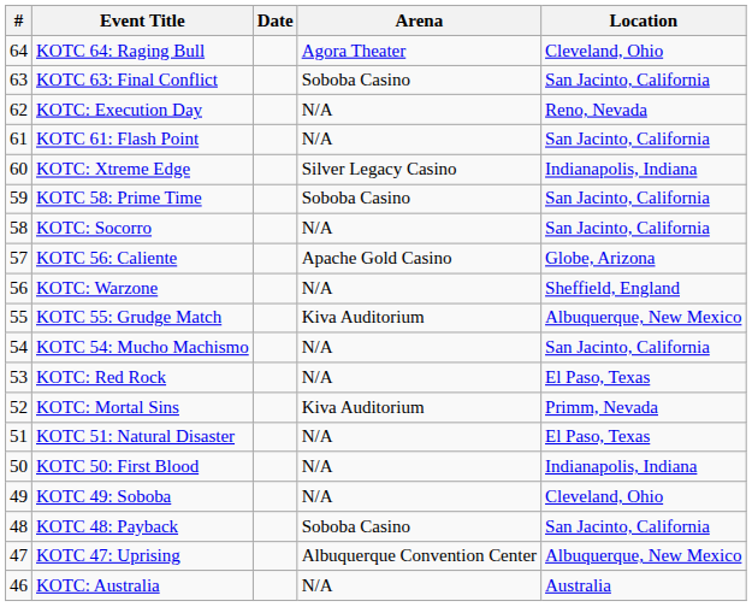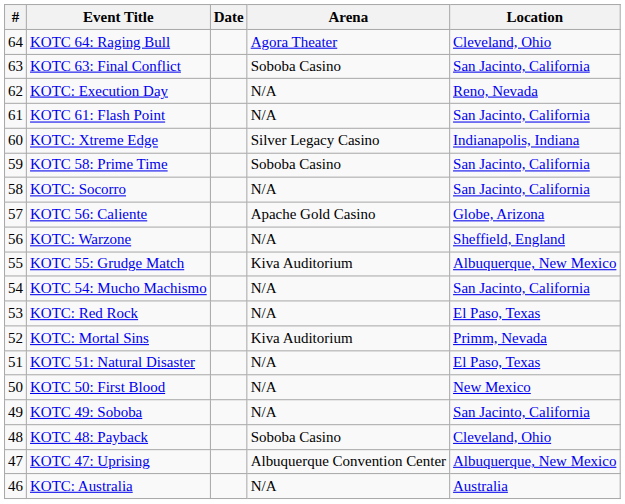KOTC 50: First Blood | Location: Indianapolis, Indiana -> New Mexico
KOTC 49: Soboba | Location: Cleveland, Ohio -> San Jacinto, California
KOTC 48: Payback | Location: San Jacinto, California -> Cleveland, Ohio
